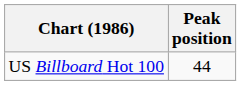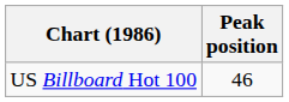US Billboard Hot 100 | Peak position: 44 -> 46
